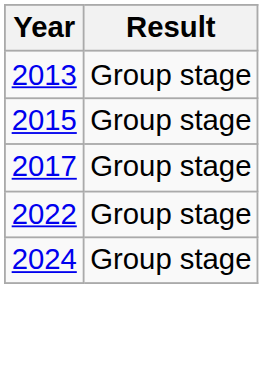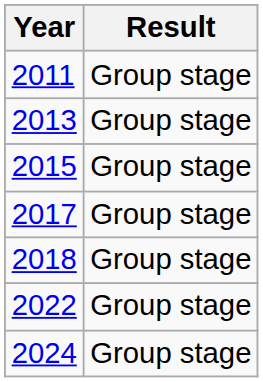+ row: 2011 | Group stage
+ row: 2018 | Group stage
